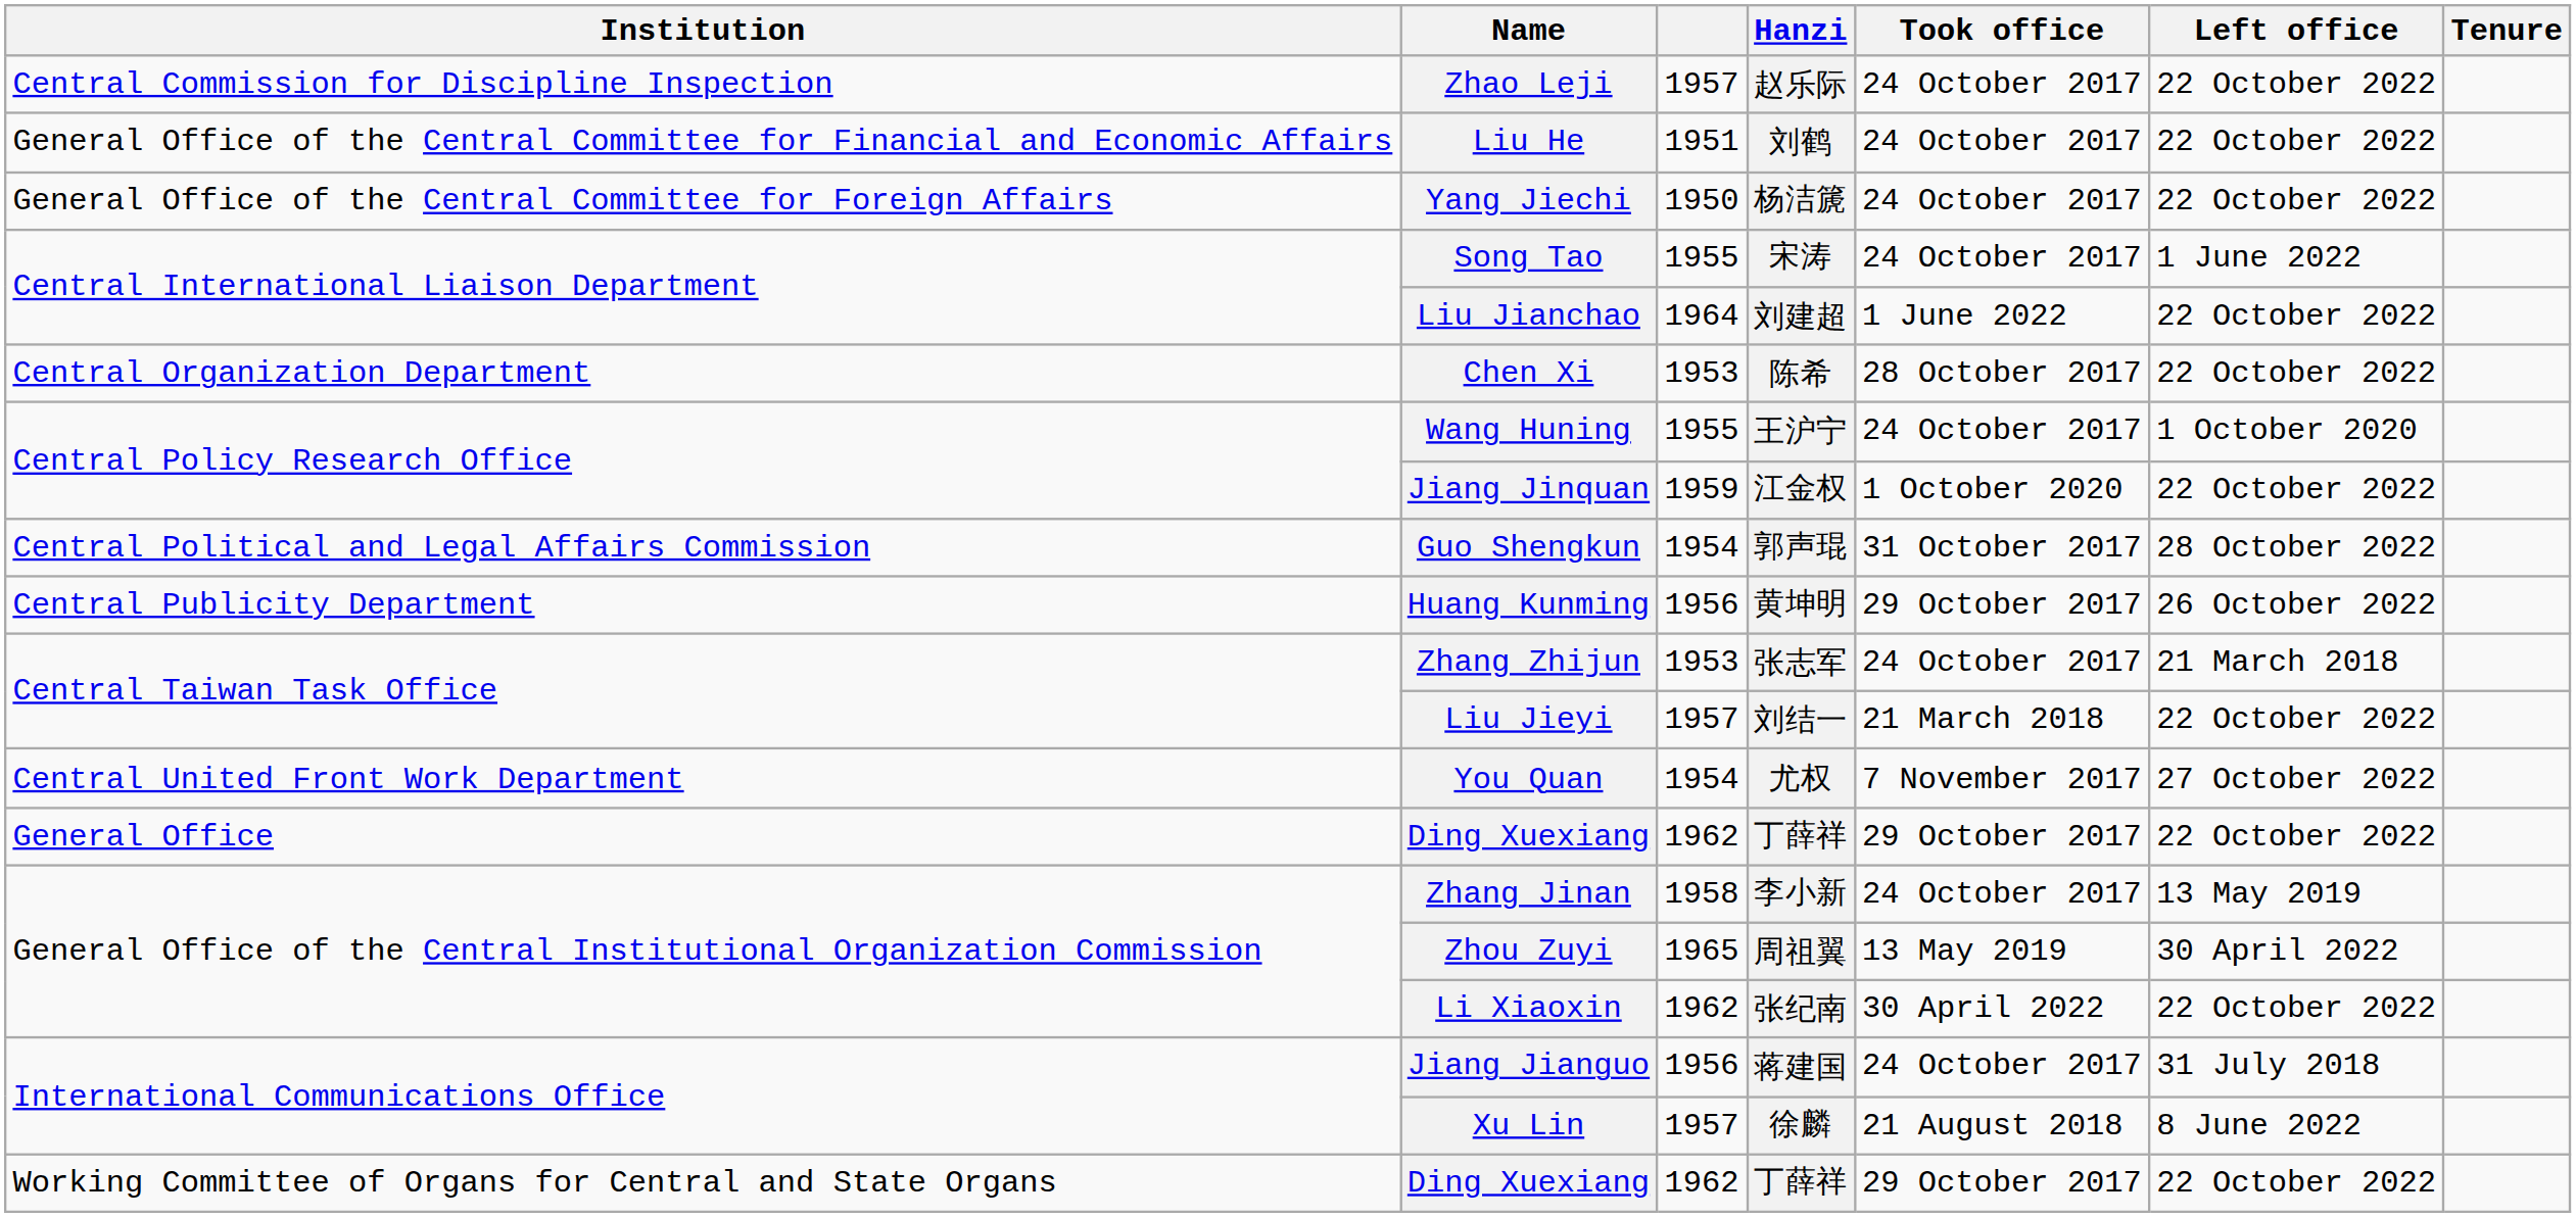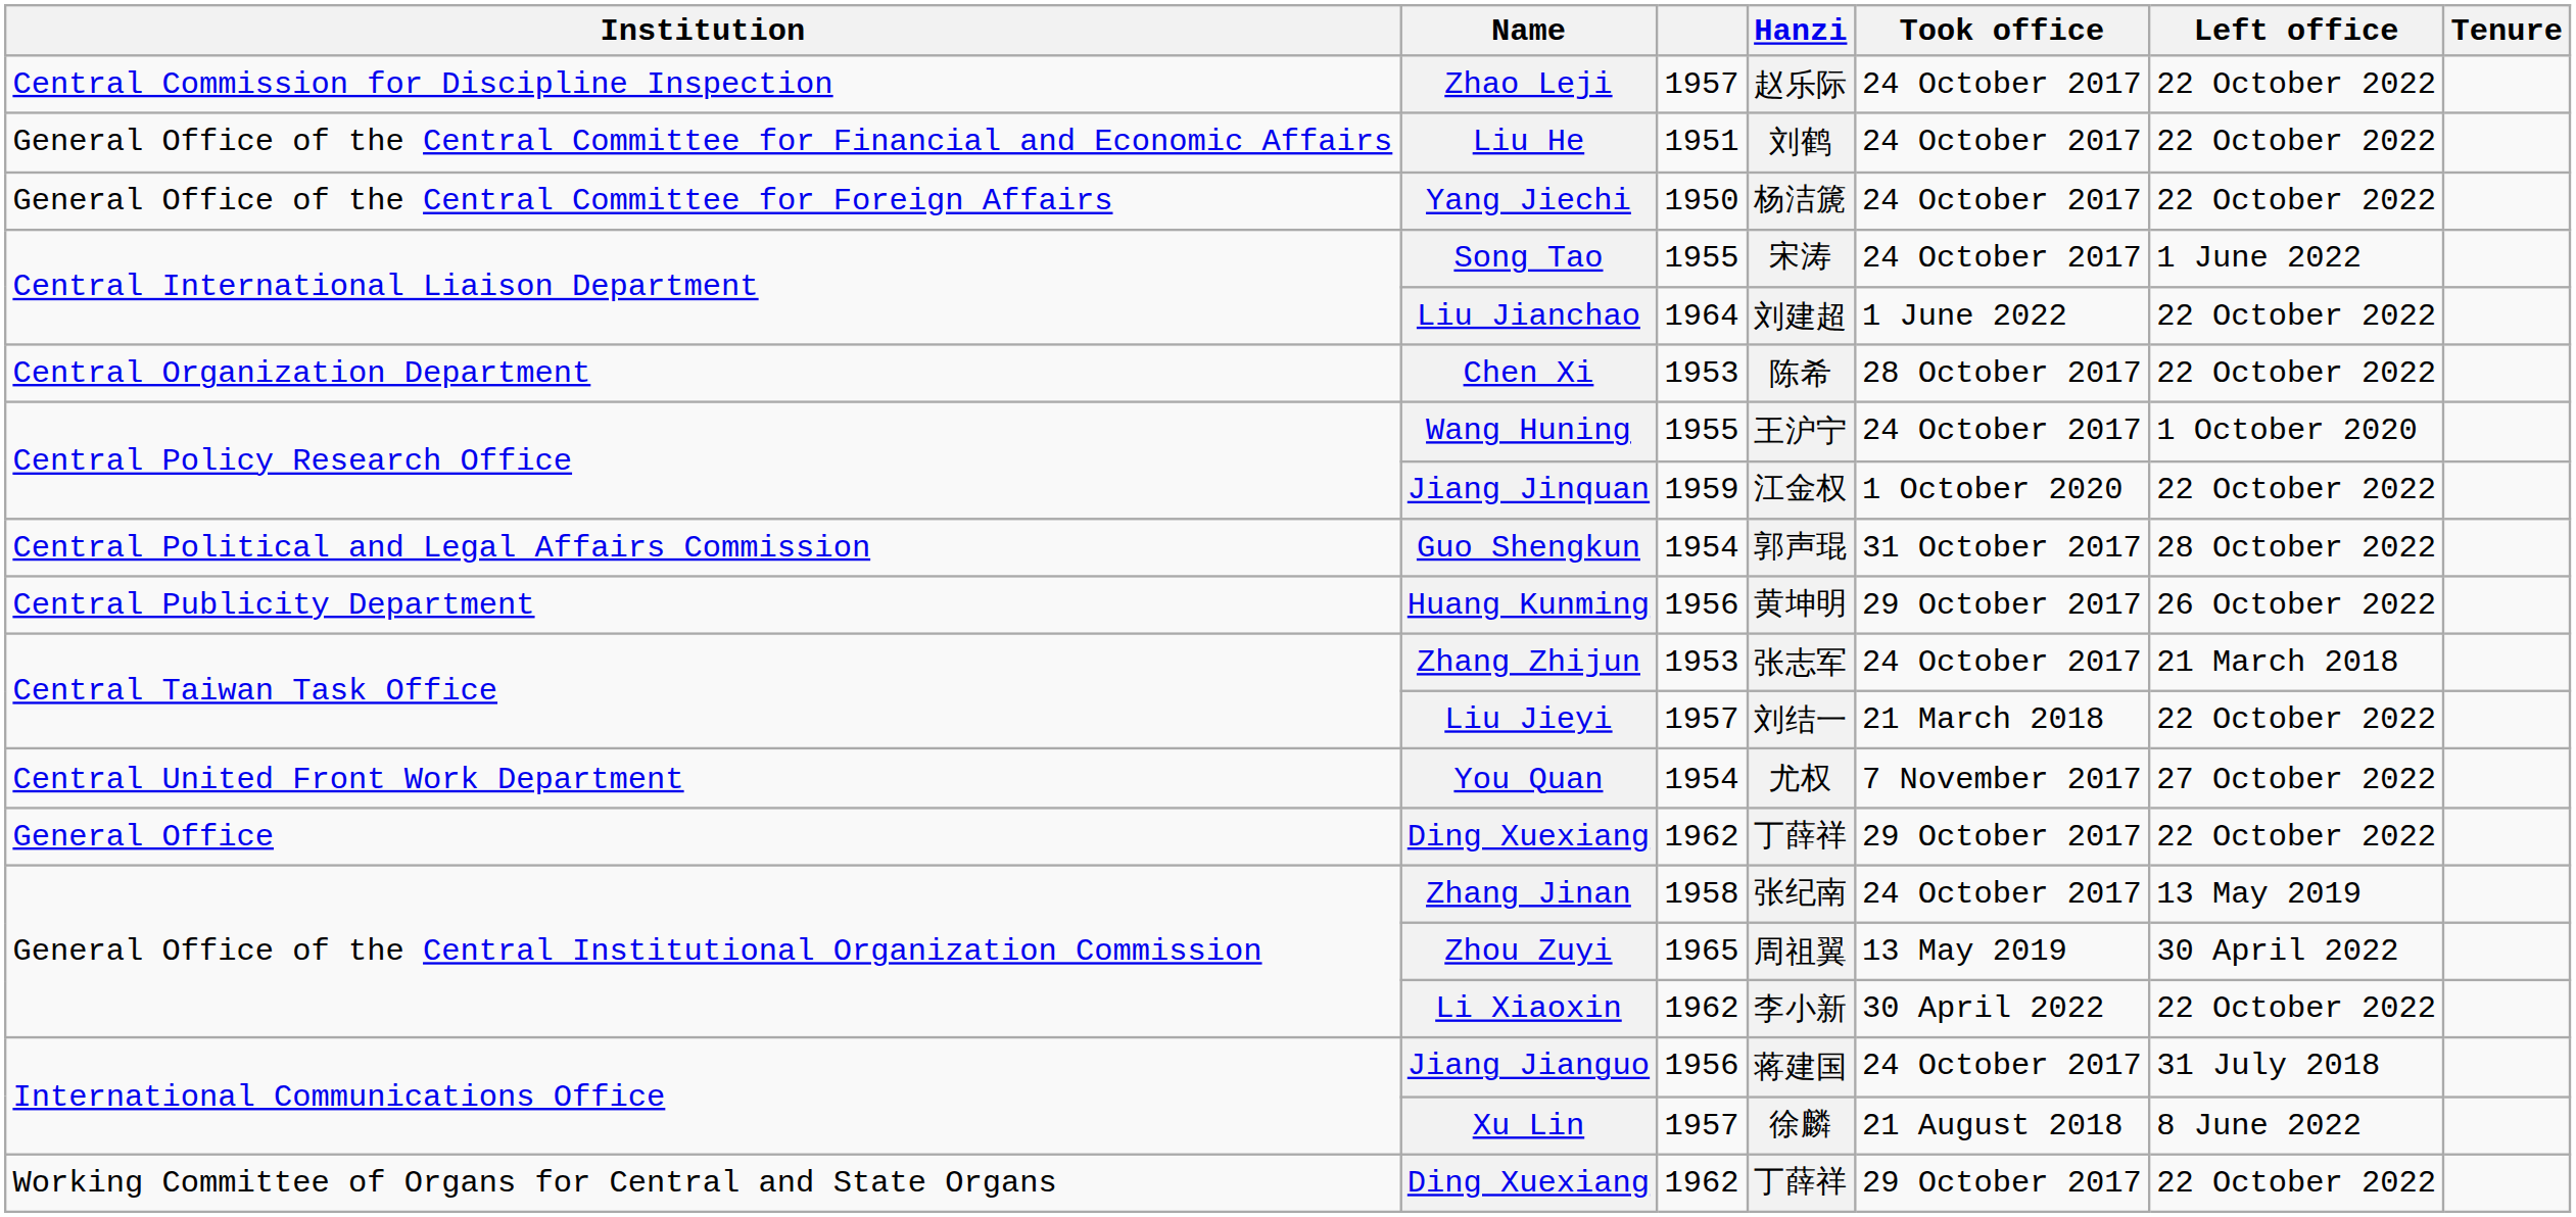Zhang Jinan | Hanzi: 李小新 -> 张纪南
Li Xiaoxin | Hanzi: 张纪南 -> 李小新
